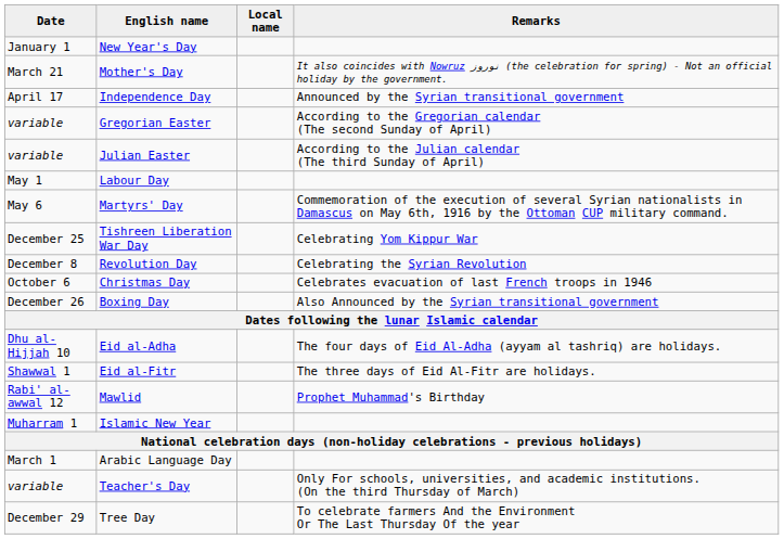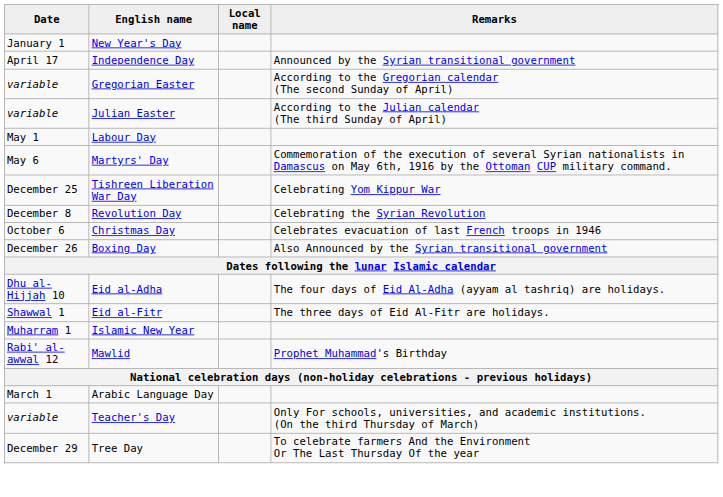- row: March 21 | Mother's Day | It also coincides with Nowruz نوروز (the celebration for spring) - Not an official holiday by the government.
rows swapped: Mawlid <-> Islamic New Year
